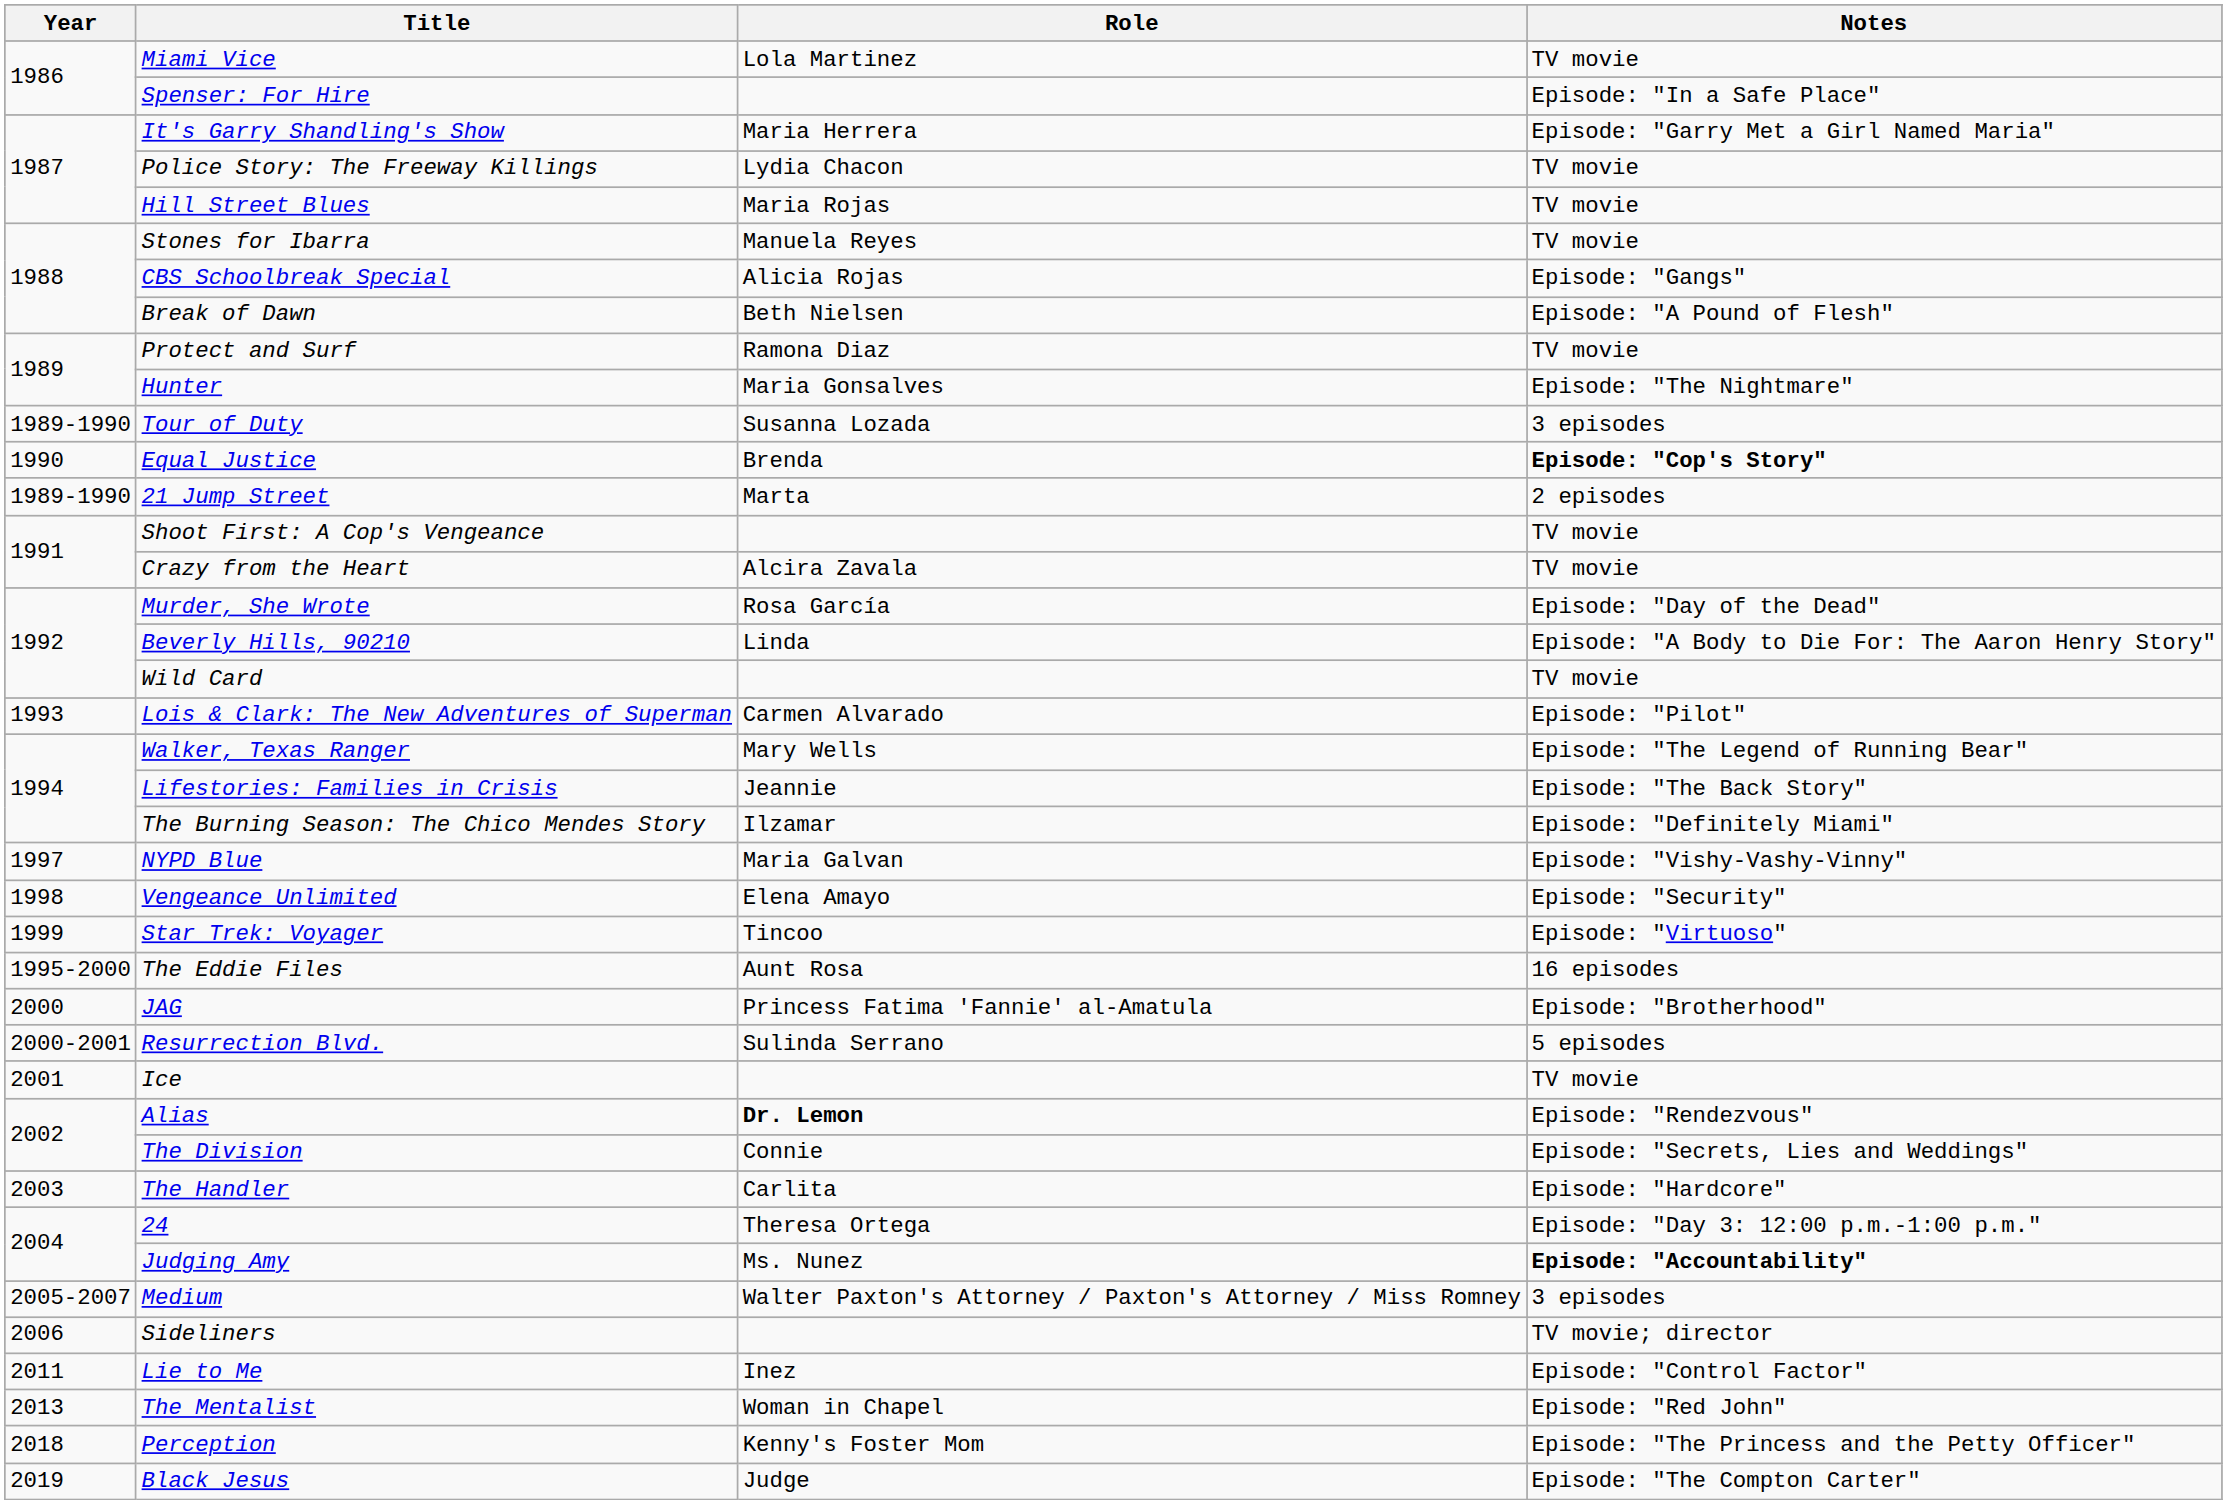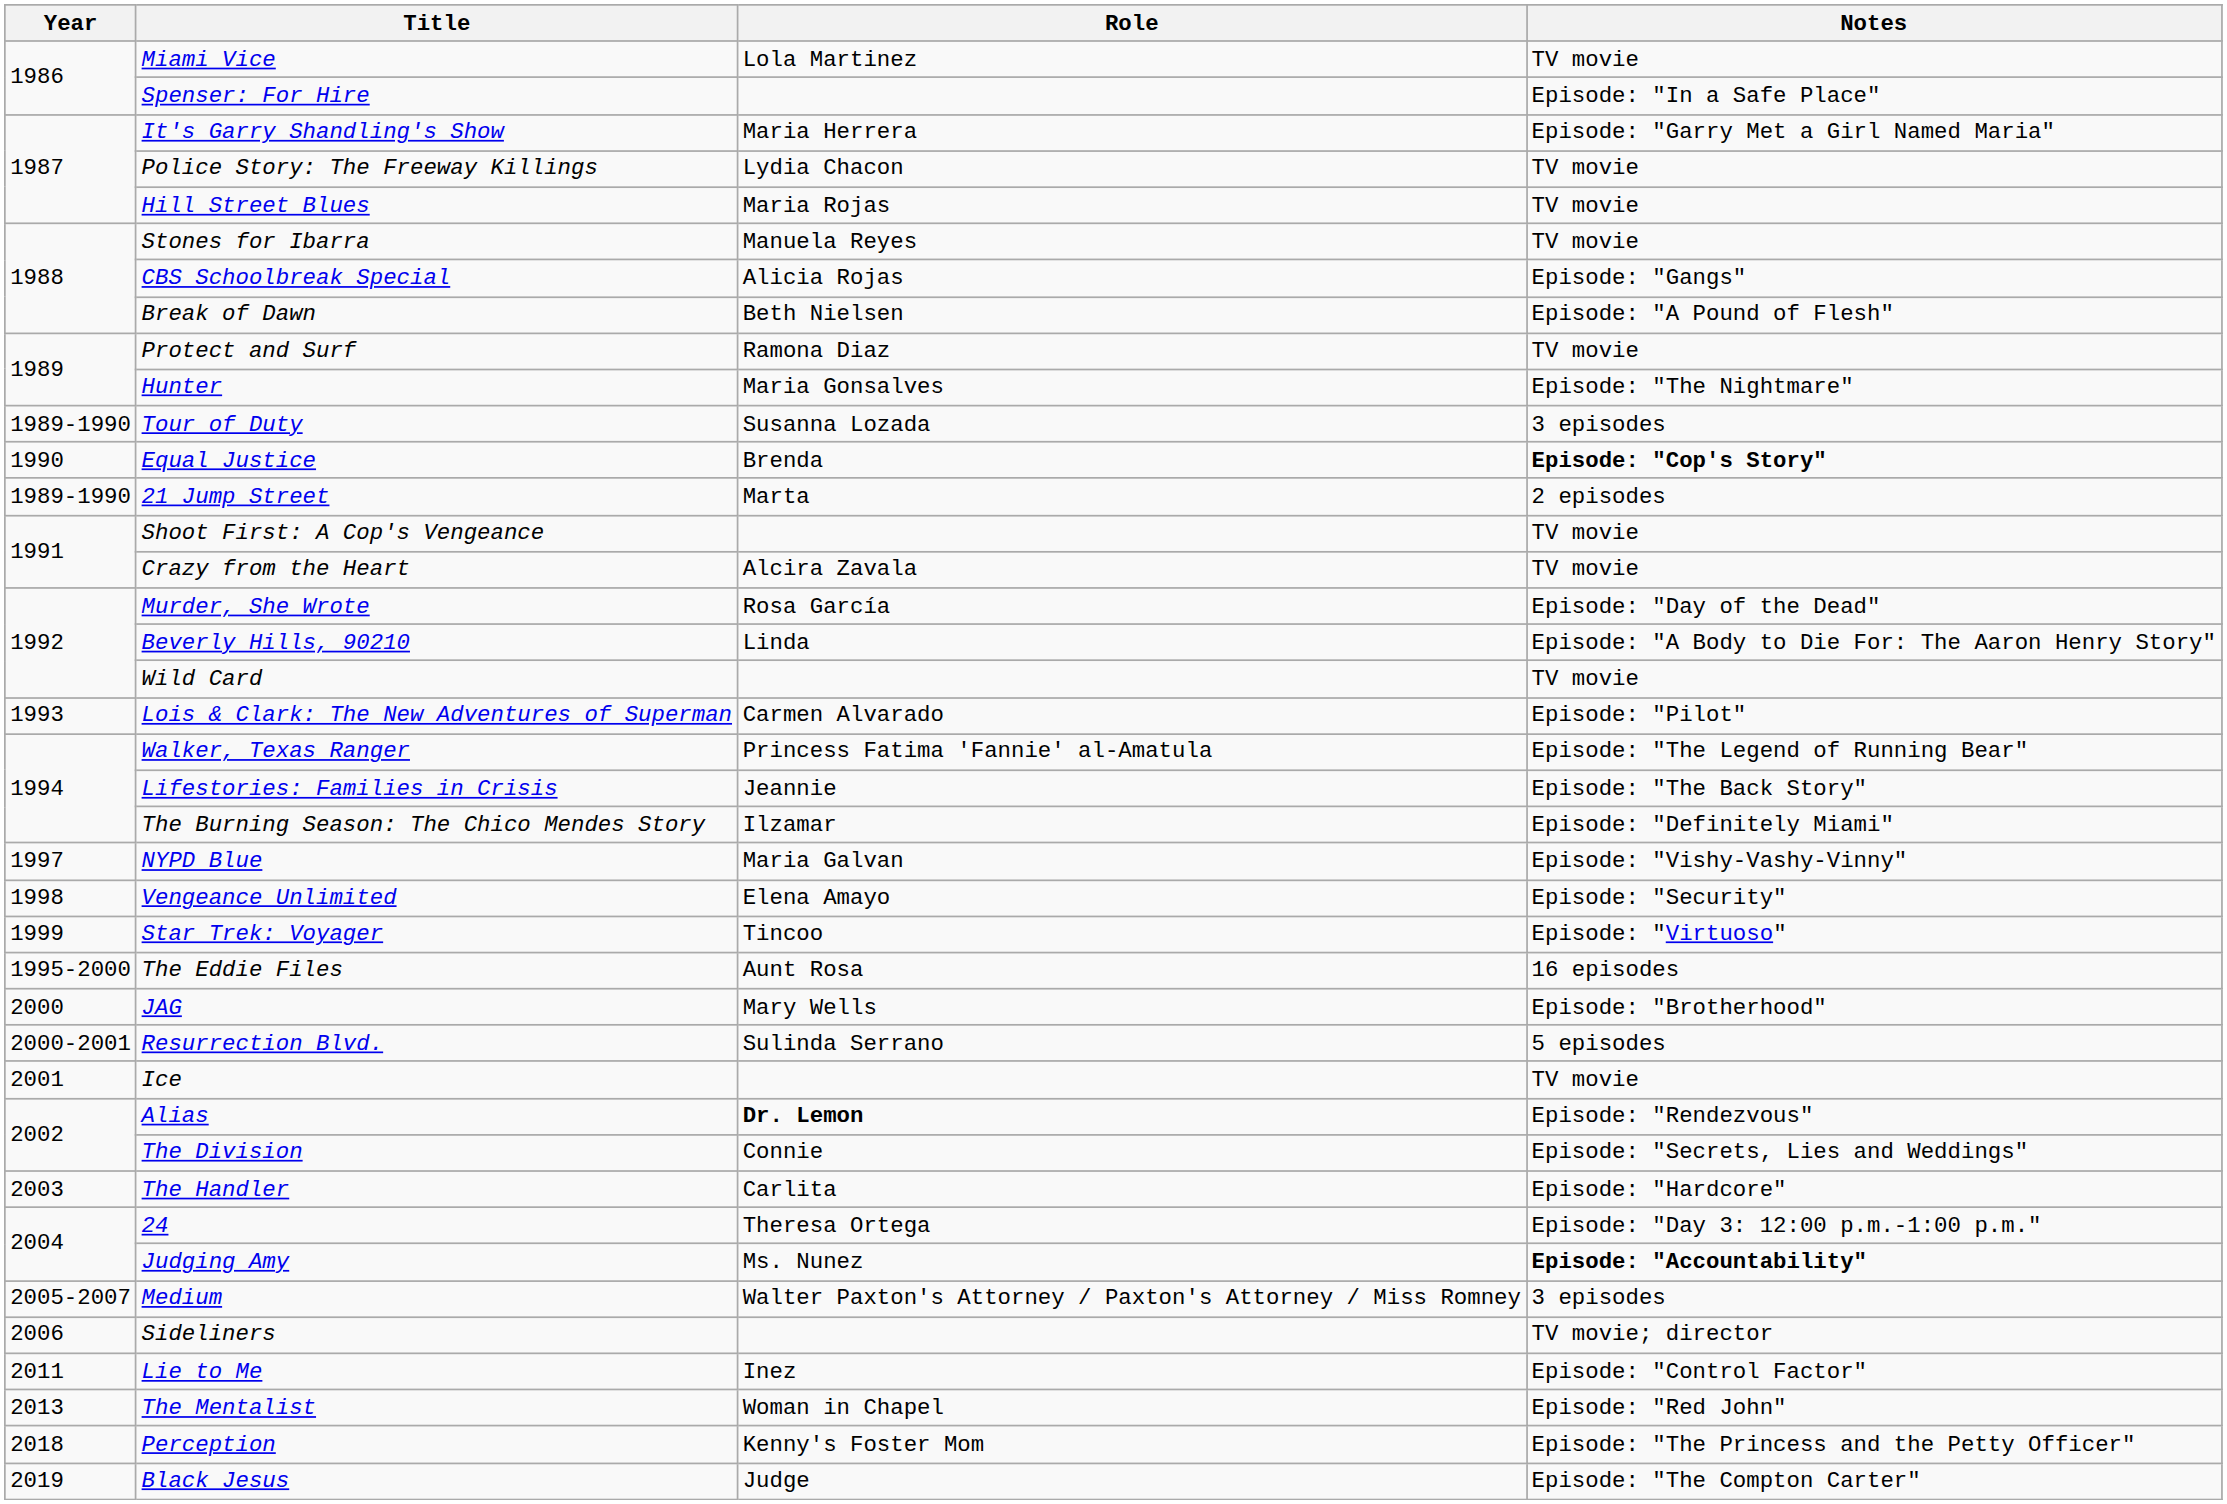Walker, Texas Ranger | Role: Mary Wells -> Princess Fatima 'Fannie' al-Amatula
JAG | Role: Princess Fatima 'Fannie' al-Amatula -> Mary Wells
